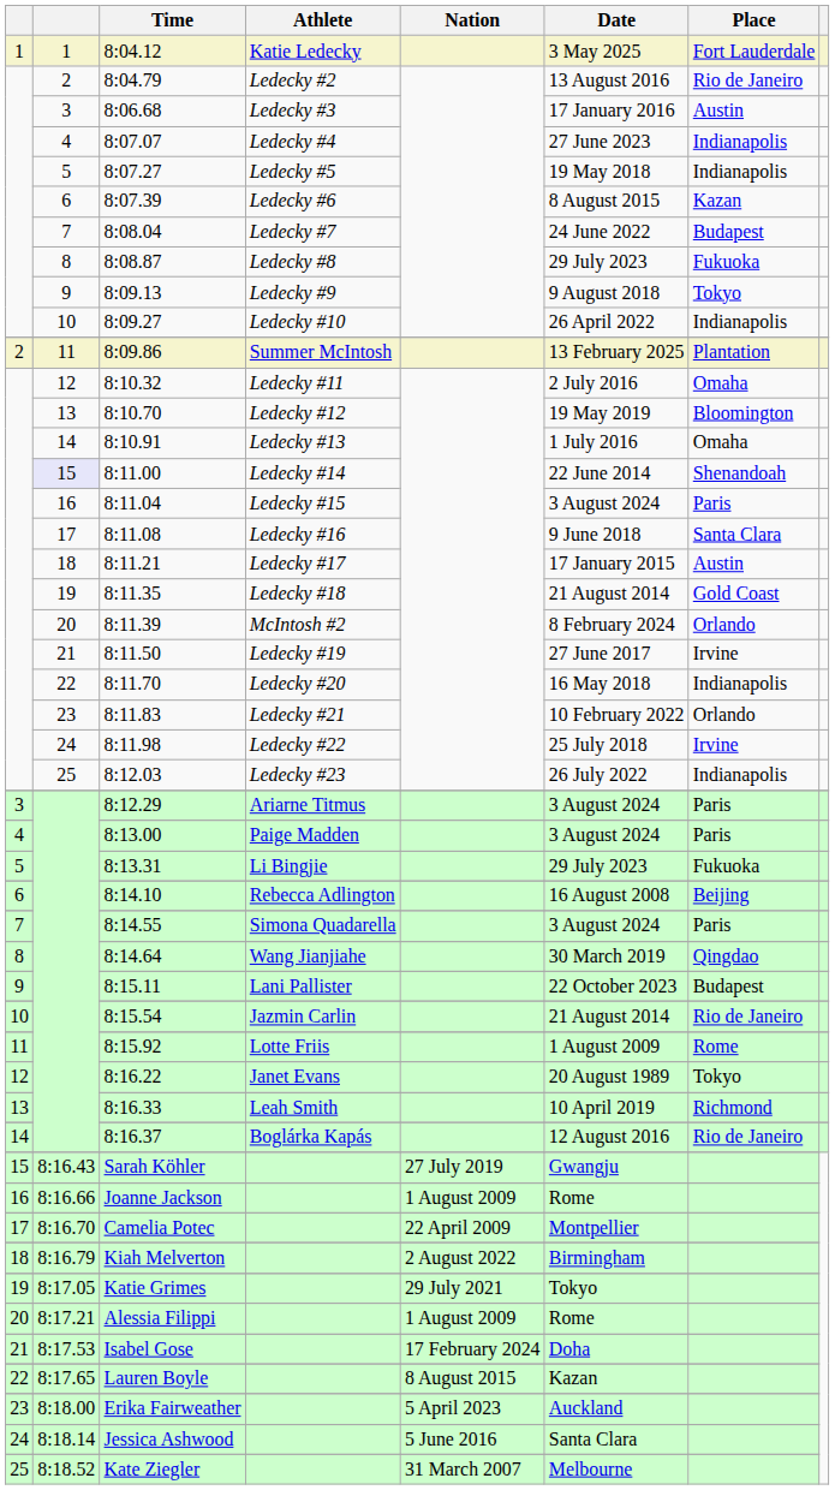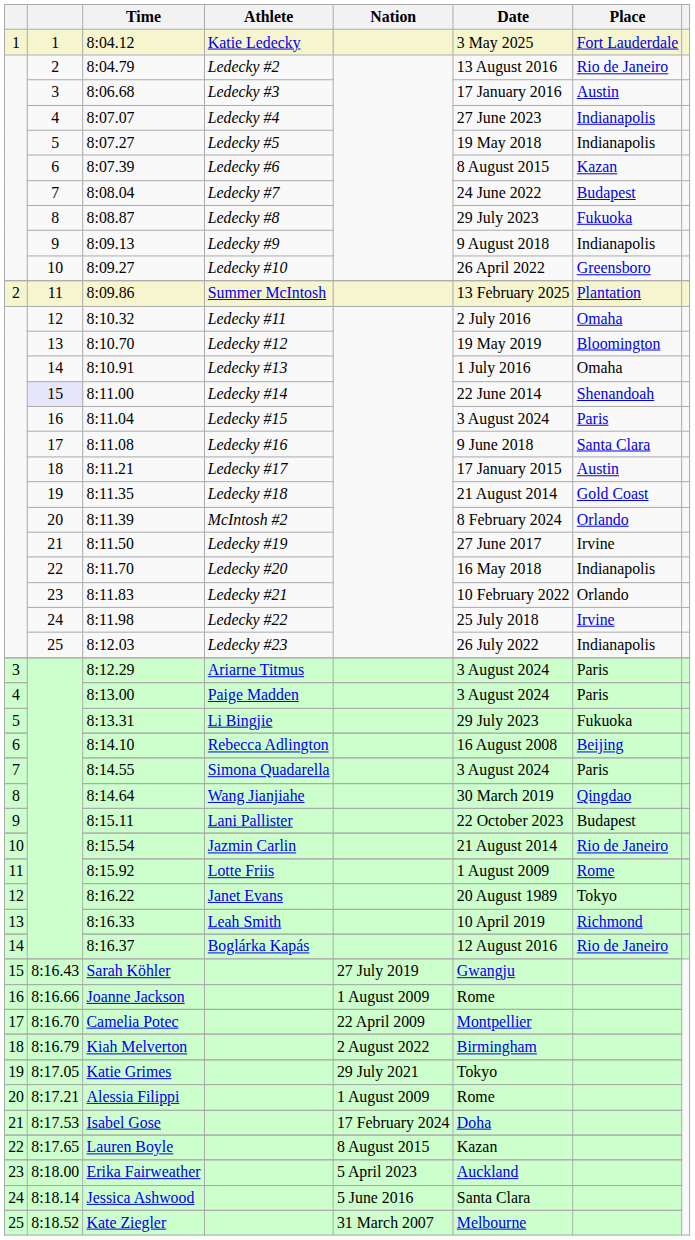8:09.13 | Place: Tokyo -> Indianapolis
8:09.27 | Place: Indianapolis -> Greensboro
